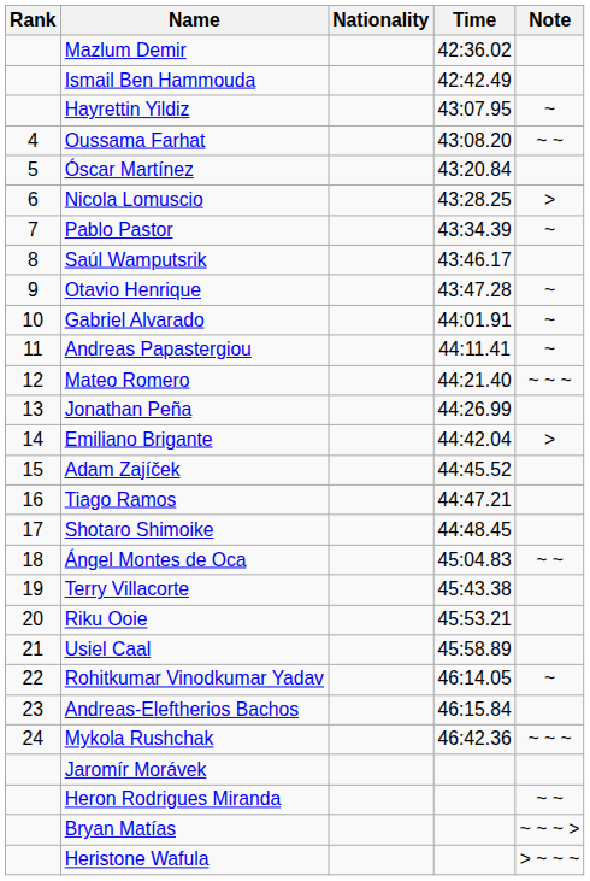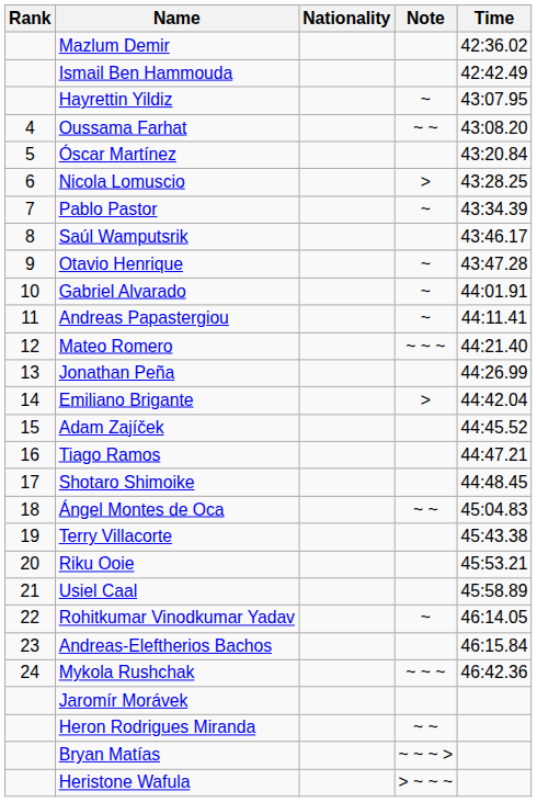columns swapped: Time <-> Note
